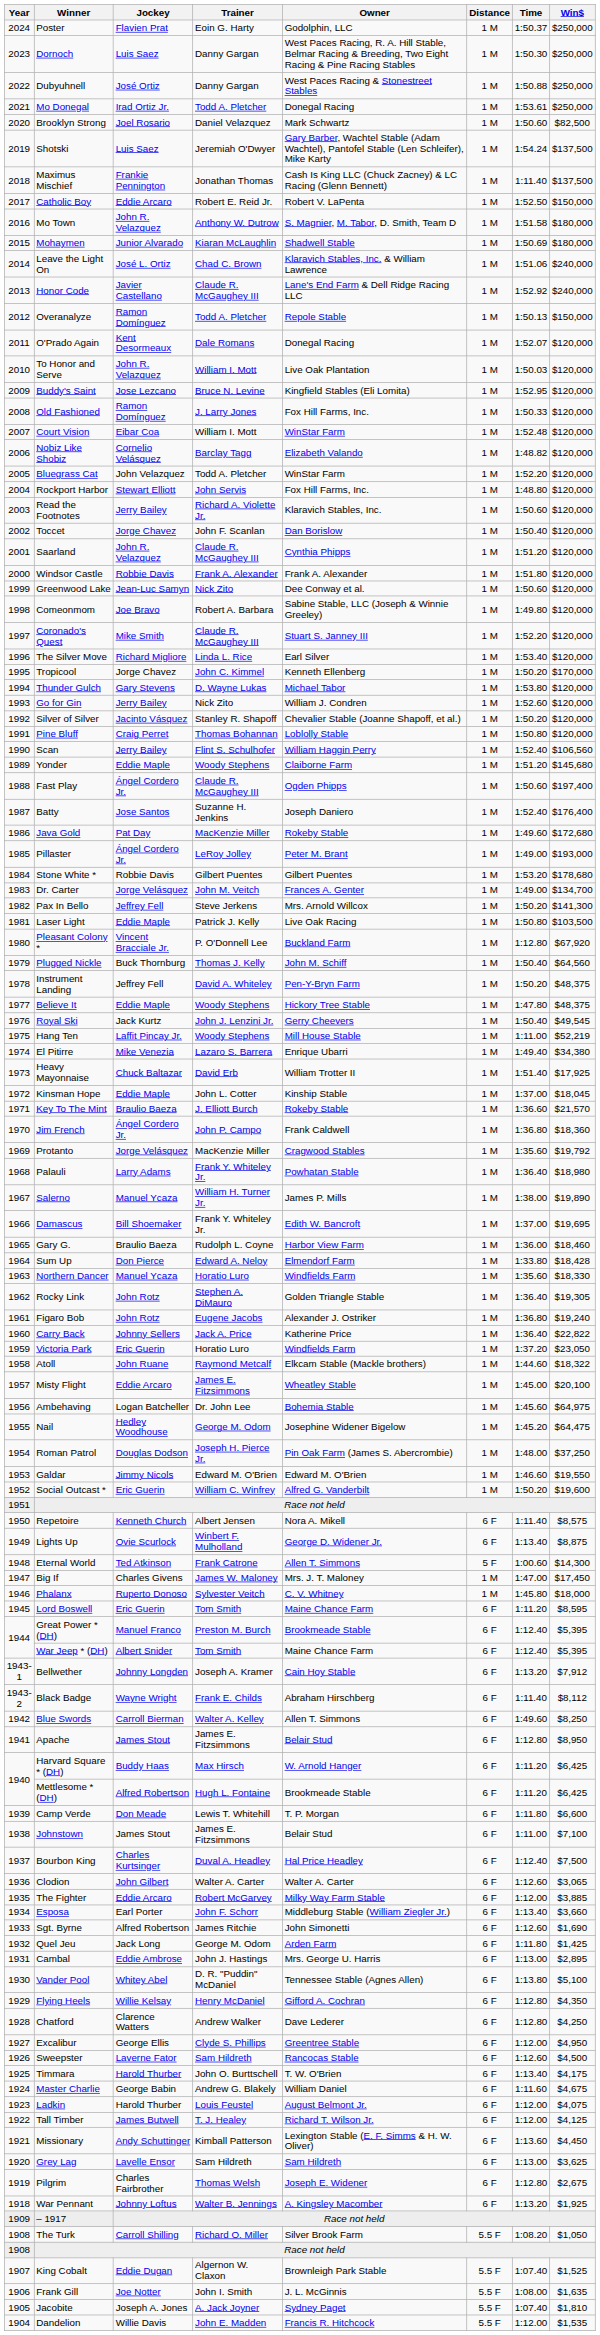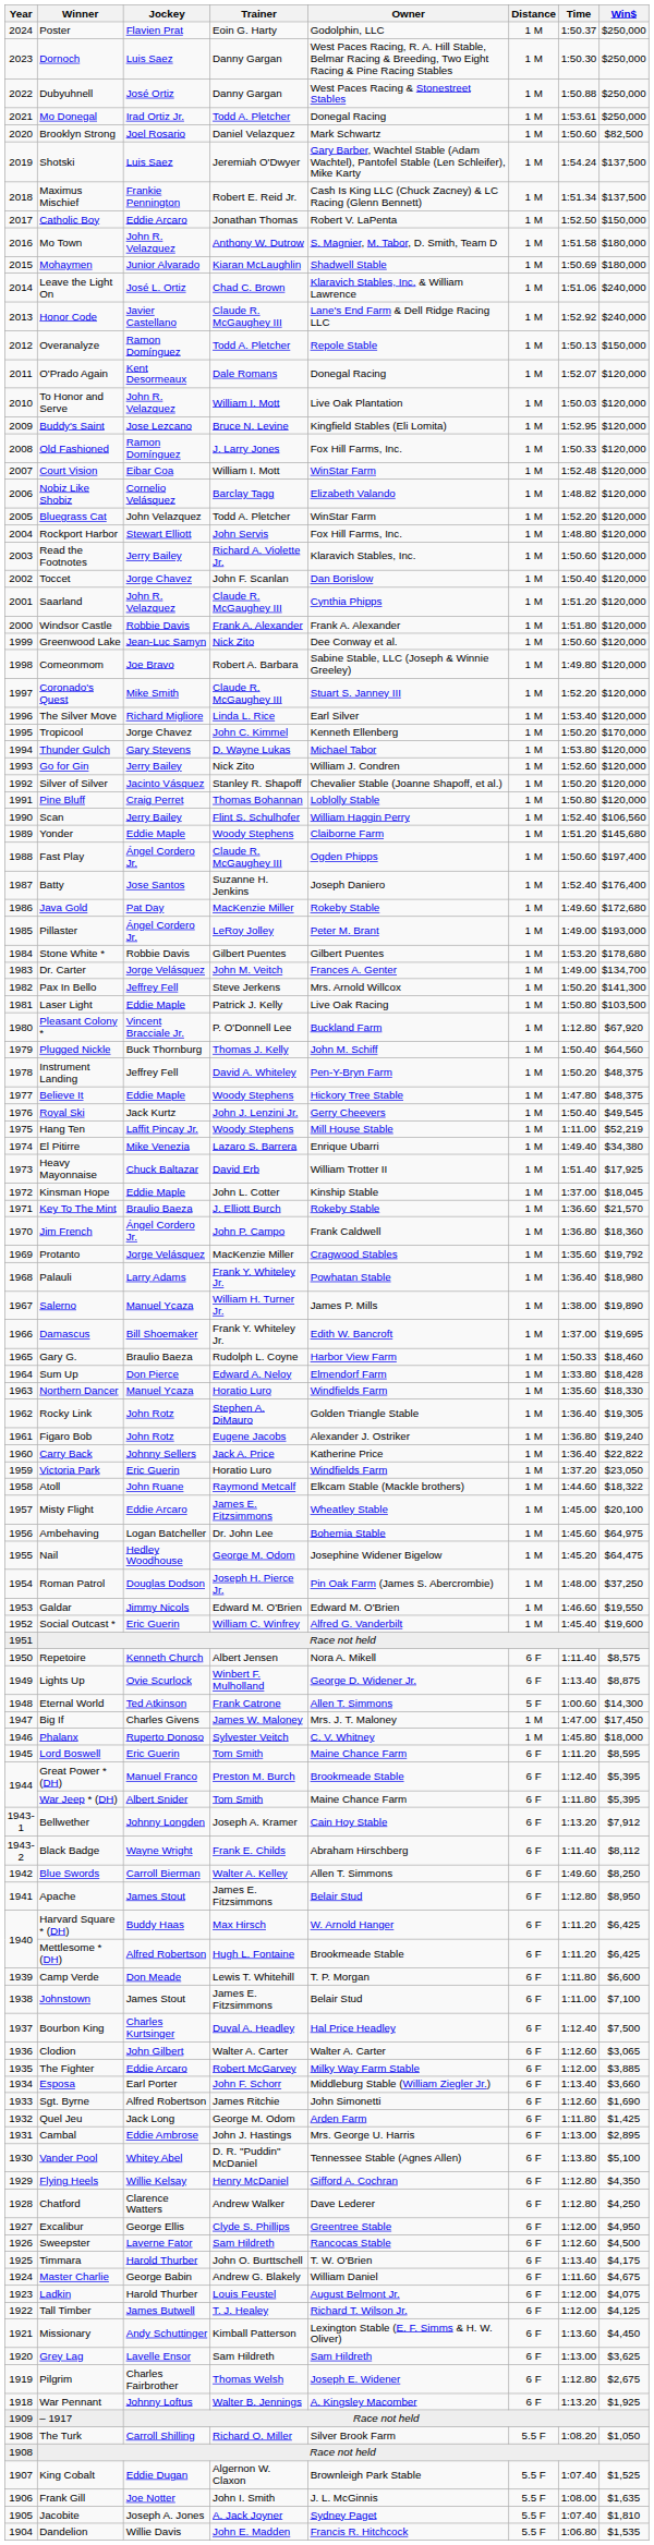Maximus Mischief | Trainer: Jonathan Thomas -> Robert E. Reid Jr.
Maximus Mischief | Time: 1:11.40 -> 1:51.34
Catholic Boy | Trainer: Robert E. Reid Jr. -> Jonathan Thomas
Gary G. | Time: 1:36.00 -> 1:50.33
Social Outcast * | Time: 1:50.20 -> 1:45.40
War Jeep * (DH) | Time: 1:12.40 -> 1:11.80
Dandelion | Time: 1:12.00 -> 1:06.80
